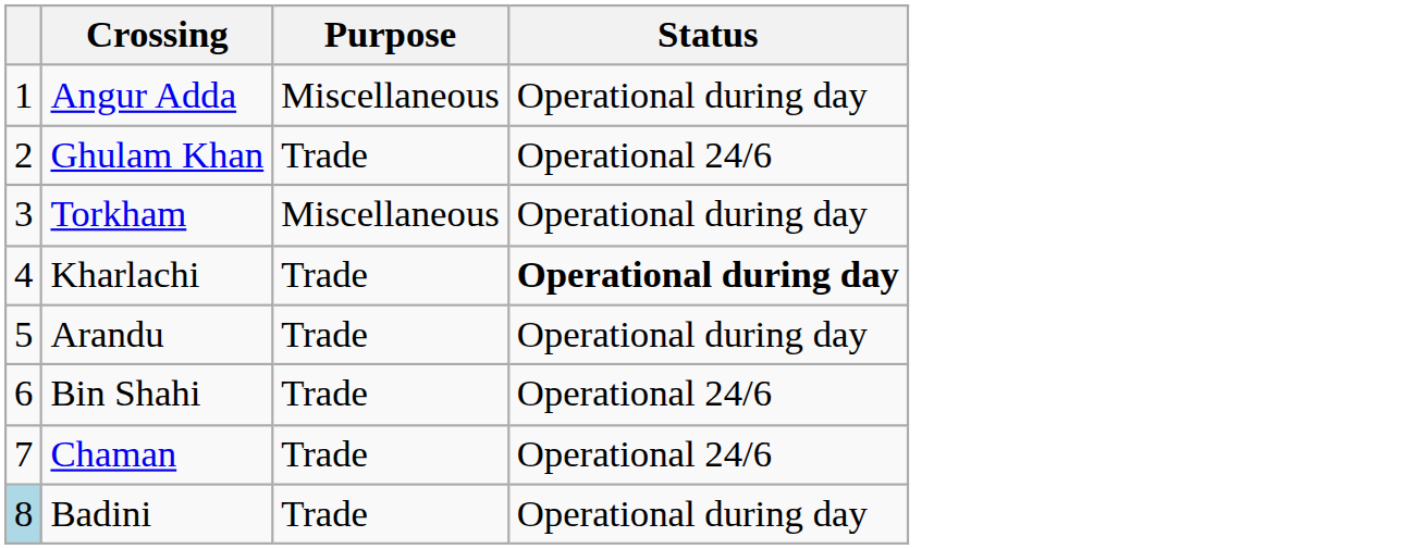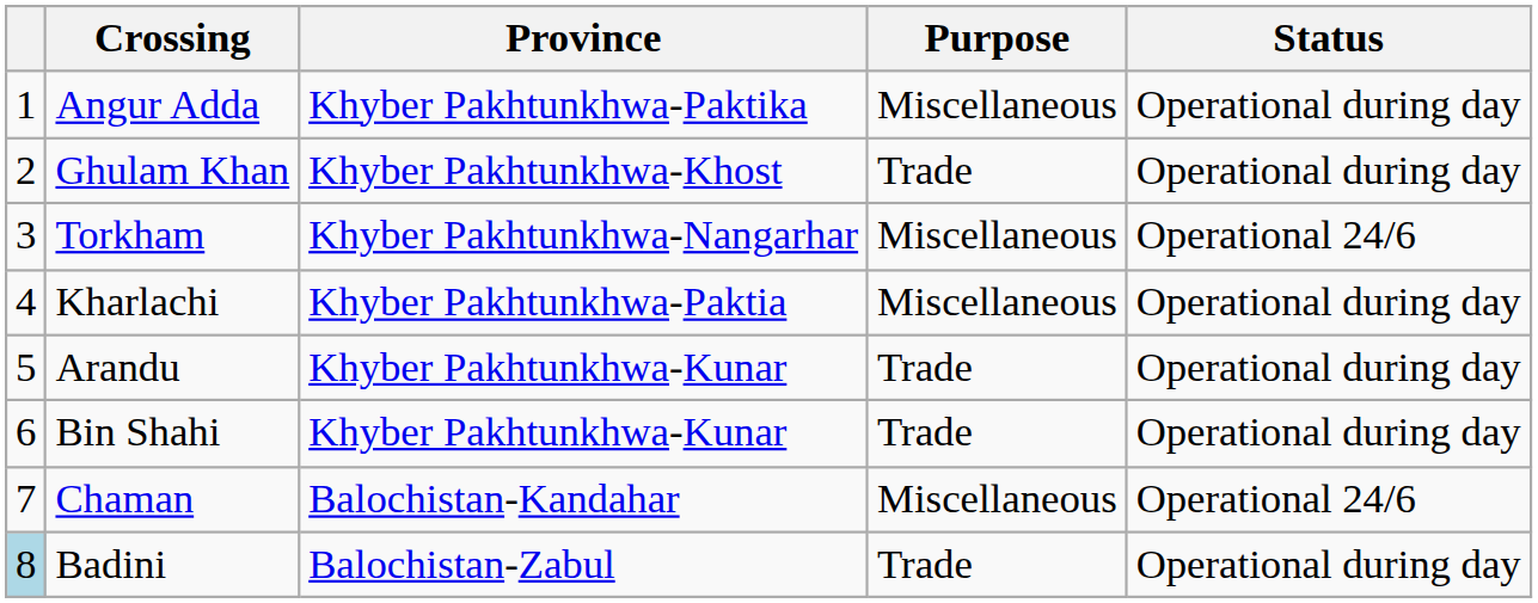+ column: Province | Khyber Pakhtunkhwa-Paktika | Khyber Pakhtunkhwa-Khost | Khyber Pakhtunkhwa-Nangarhar | Khyber Pakhtunkhwa-Paktia | Khyber Pakhtunkhwa-Kunar | Khyber Pakhtunkhwa-Kunar | Balochistan-Kandahar | Balochistan-Zabul
Ghulam Khan | Status: Operational 24/6 -> Operational during day
Torkham | Status: Operational during day -> Operational 24/6
Kharlachi | Purpose: Trade -> Miscellaneous
Kharlachi | Status: bold -> normal
Bin Shahi | Status: Operational 24/6 -> Operational during day
Chaman | Purpose: Trade -> Miscellaneous
